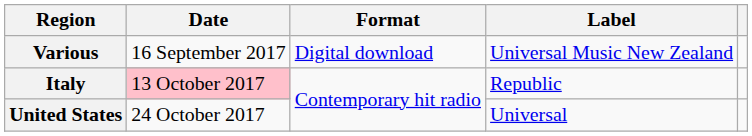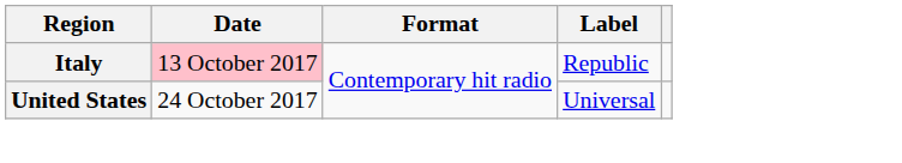- row: Various | 16 September 2017 | Digital download | Universal Music New Zealand
